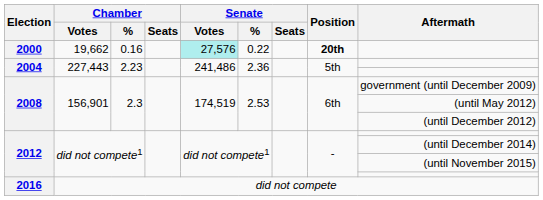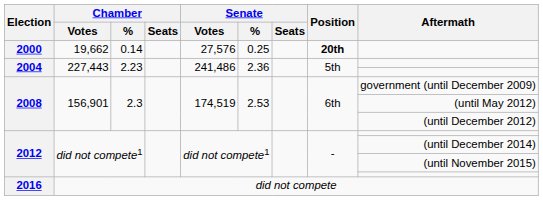2000 | Chamber / %: 0.16 -> 0.14
2000 | Senate / Votes: paleturquoise background -> no background
2000 | Senate / %: 0.22 -> 0.25
